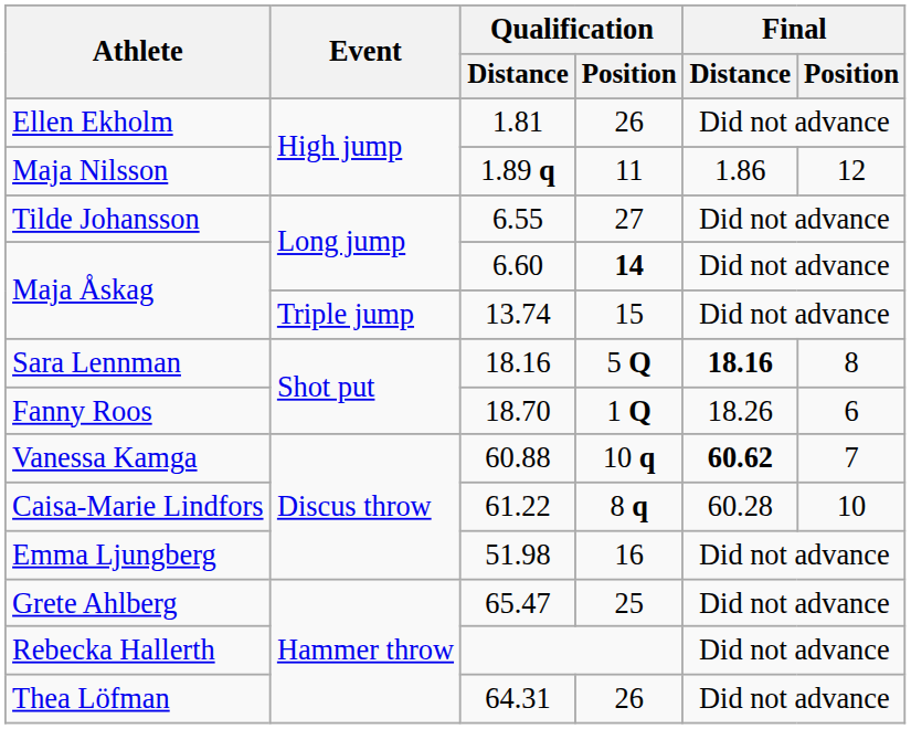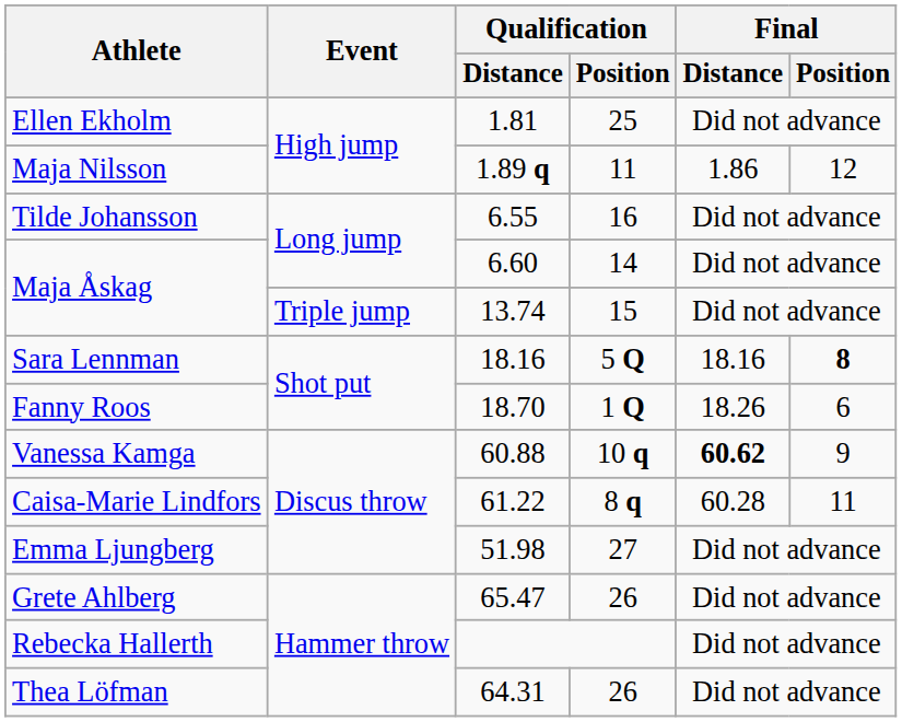Ellen Ekholm | Qualification / Position: 26 -> 25
Tilde Johansson | Qualification / Position: 27 -> 16
Maja Åskag / 6.60 | Qualification / Position: bold -> normal
Sara Lennman | Final / Distance: bold -> normal
Sara Lennman | Final / Position: normal -> bold
Vanessa Kamga | Final / Position: 7 -> 9
Caisa-Marie Lindfors | Final / Position: 10 -> 11
Emma Ljungberg | Qualification / Position: 16 -> 27
Grete Ahlberg | Qualification / Position: 25 -> 26
